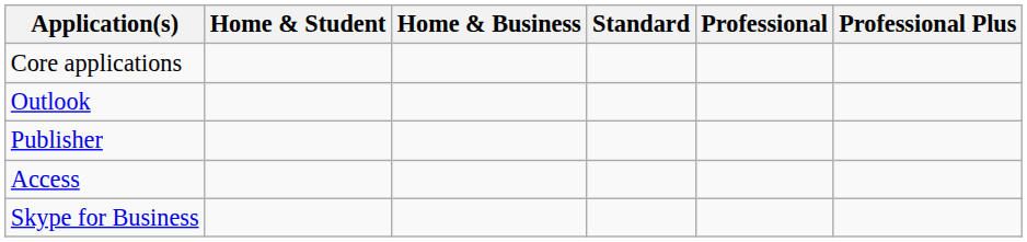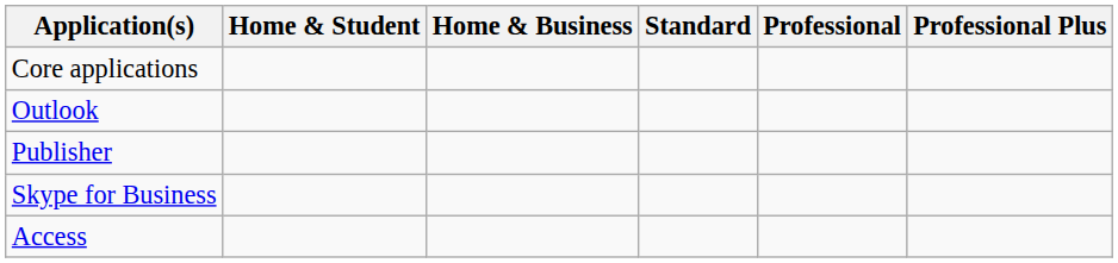rows swapped: Access <-> Skype for Business
